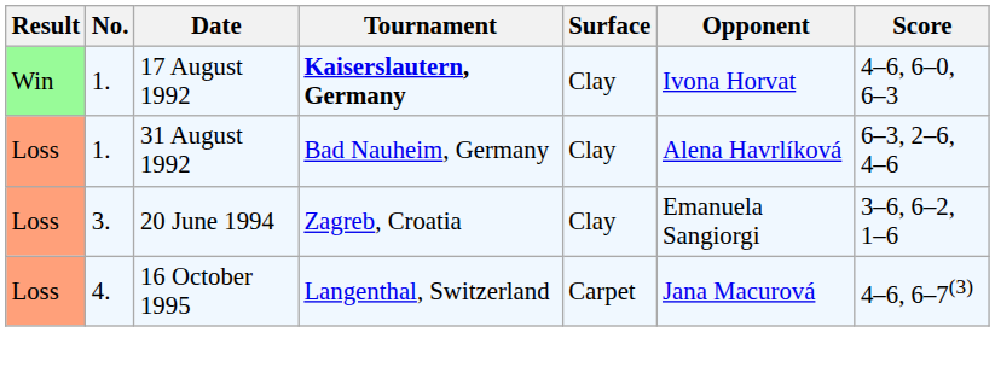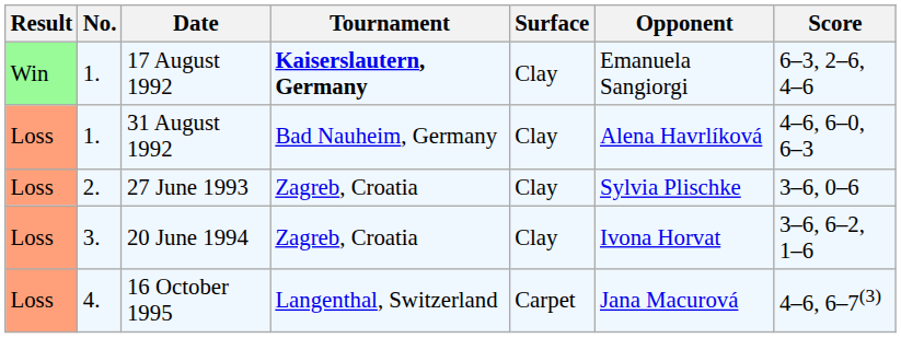17 August 1992 | Opponent: Ivona Horvat -> Emanuela Sangiorgi
17 August 1992 | Score: 4–6, 6–0, 6–3 -> 6–3, 2–6, 4–6
31 August 1992 | Score: 6–3, 2–6, 4–6 -> 4–6, 6–0, 6–3
+ row: Loss | 2. | 27 June 1993 | Zagreb, Croatia | Clay | Sylvia Plischke | 3–6, 0–6
20 June 1994 | Opponent: Emanuela Sangiorgi -> Ivona Horvat
